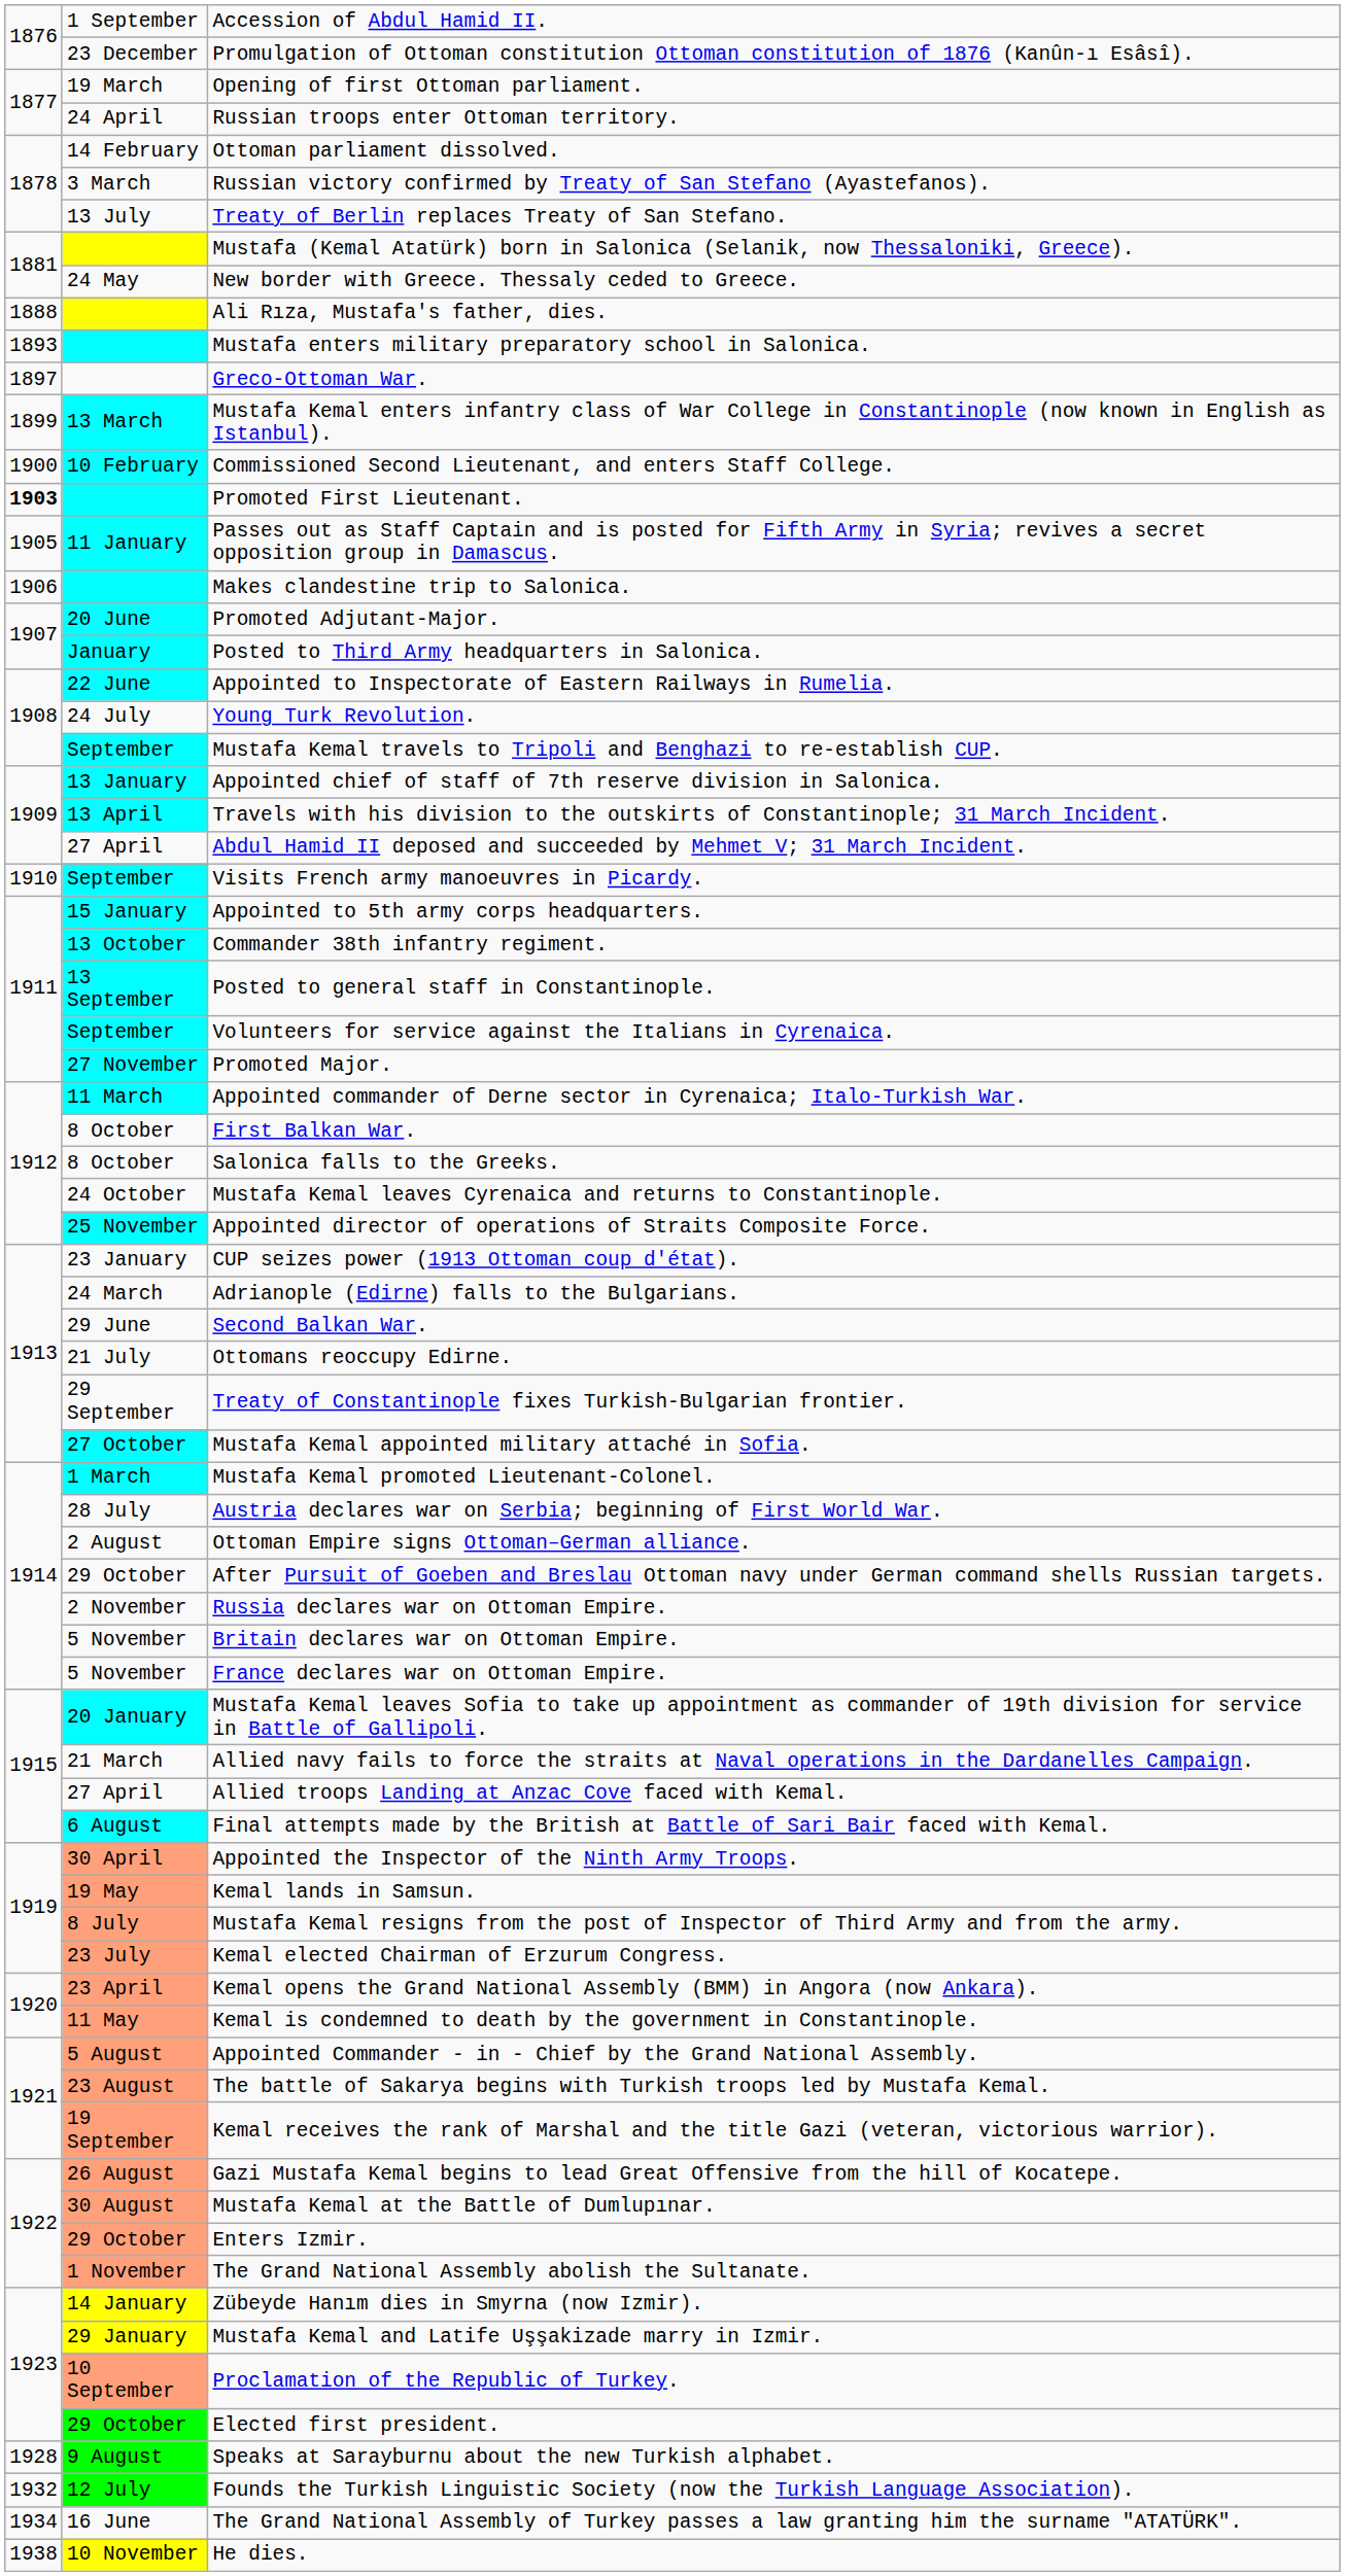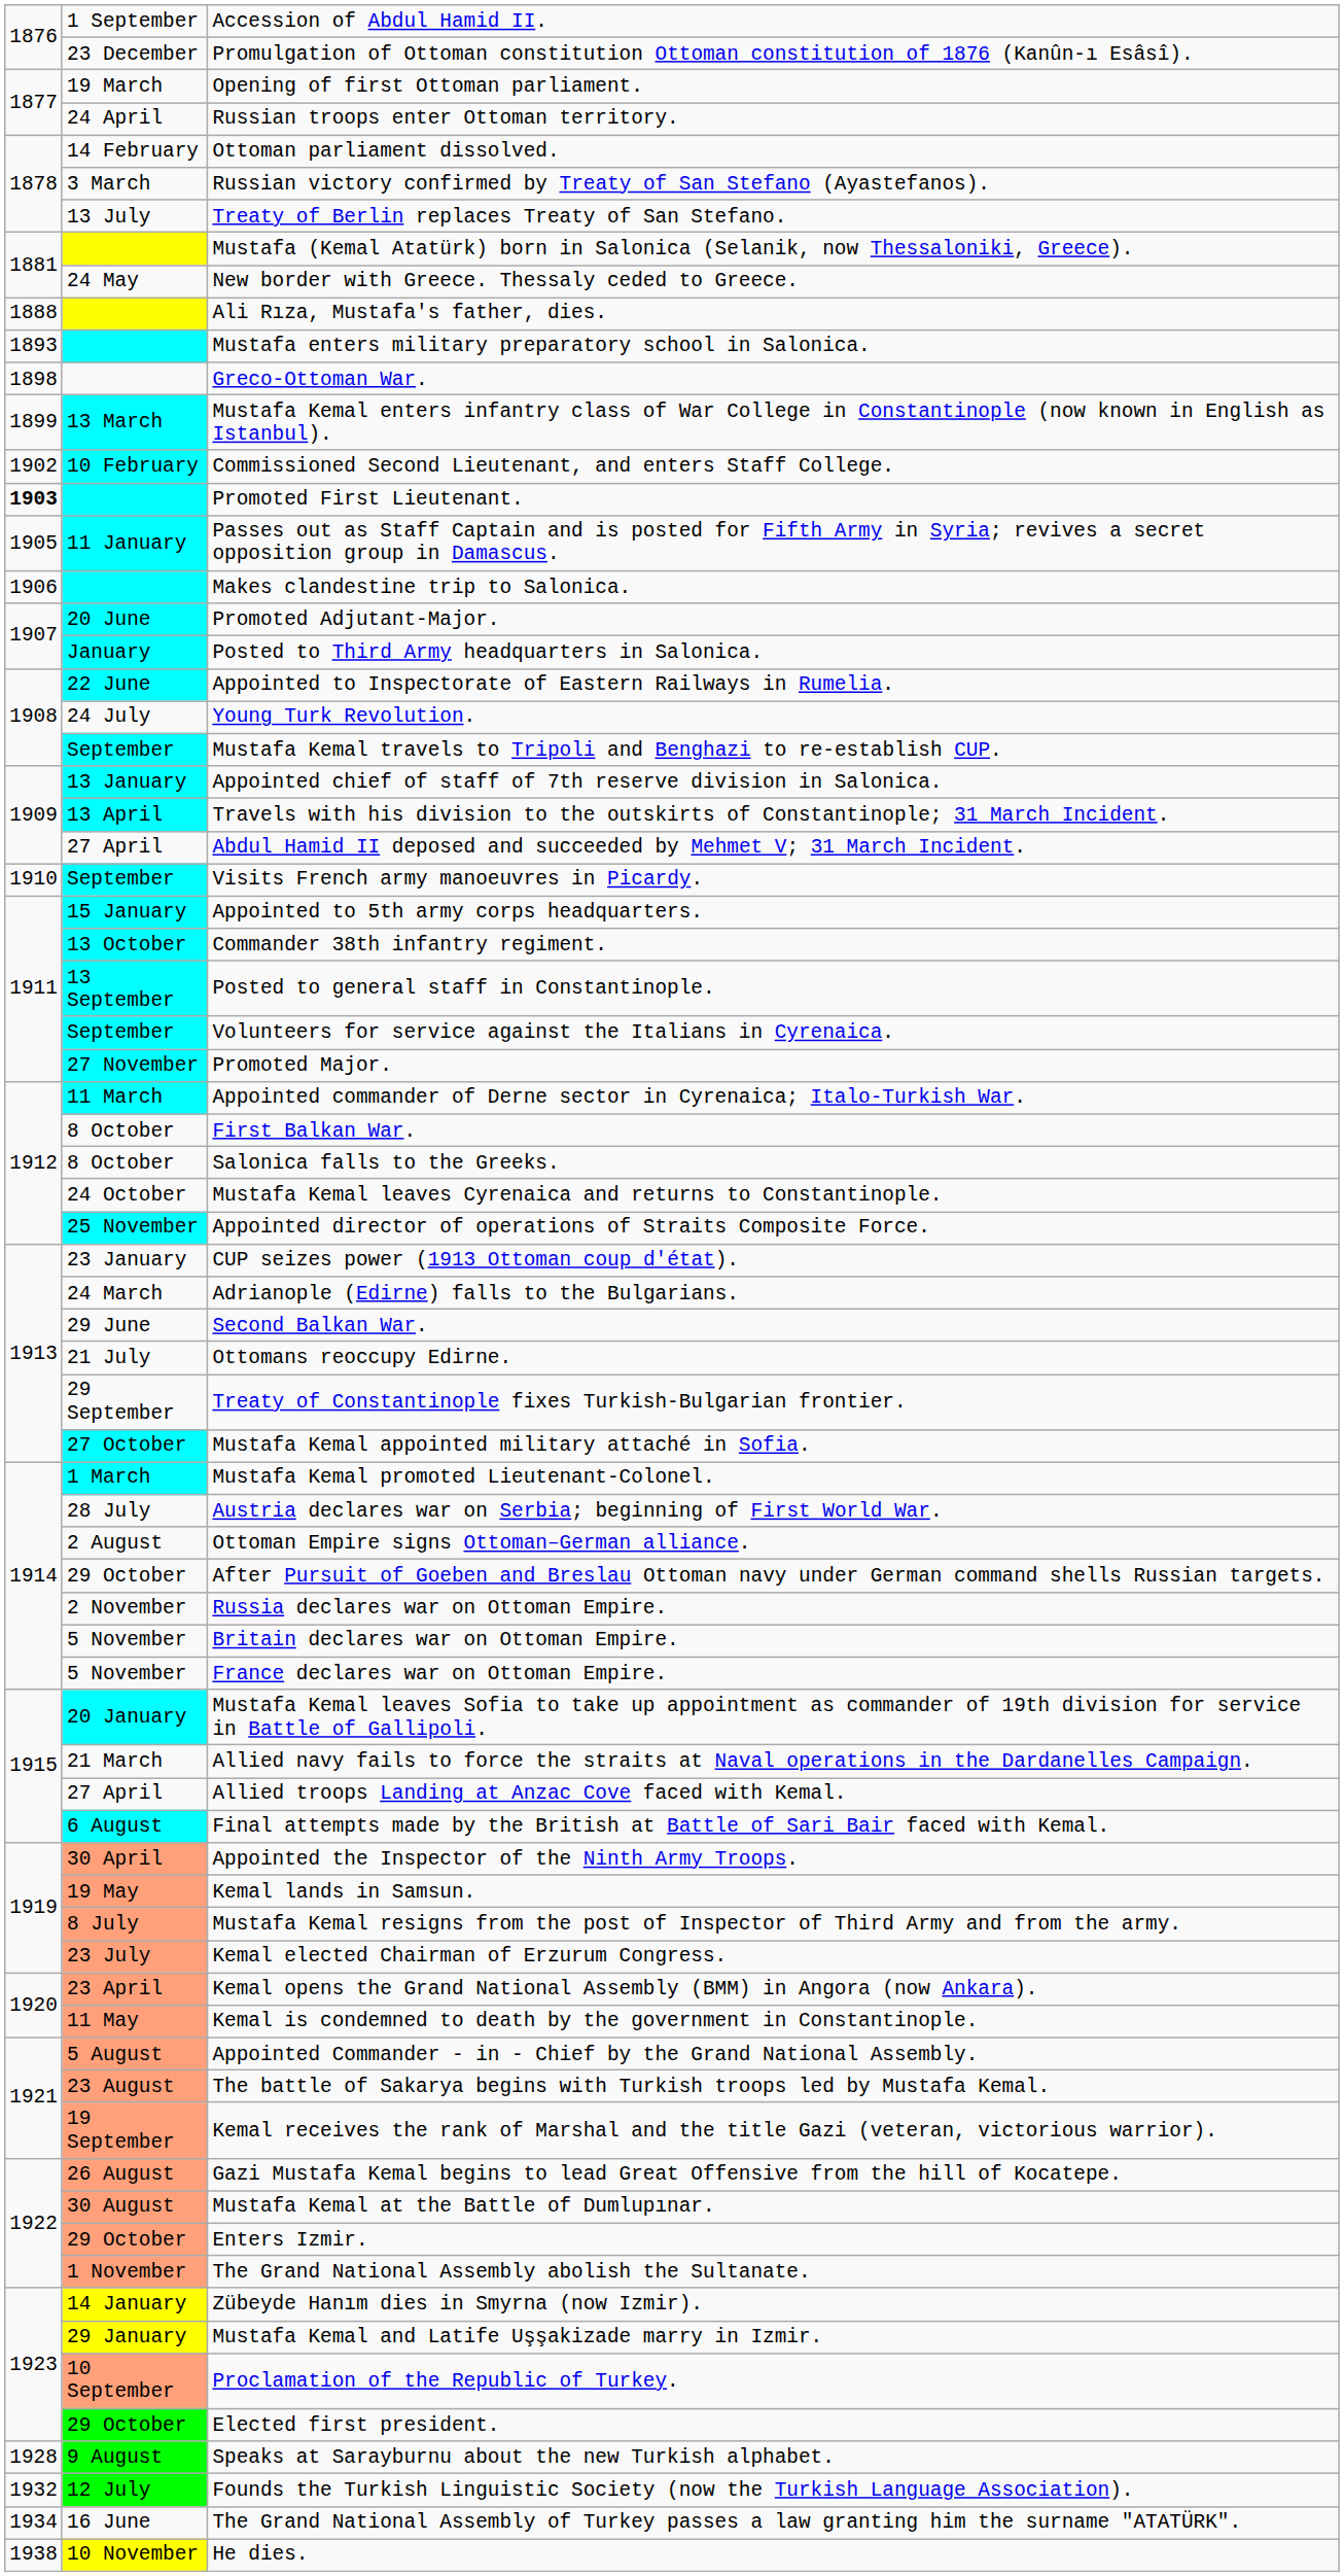Greco-Ottoman War. | column 1: 1897 -> 1898
Commissioned Second Lieutenant, and enters Staff College. | column 1: 1900 -> 1902
